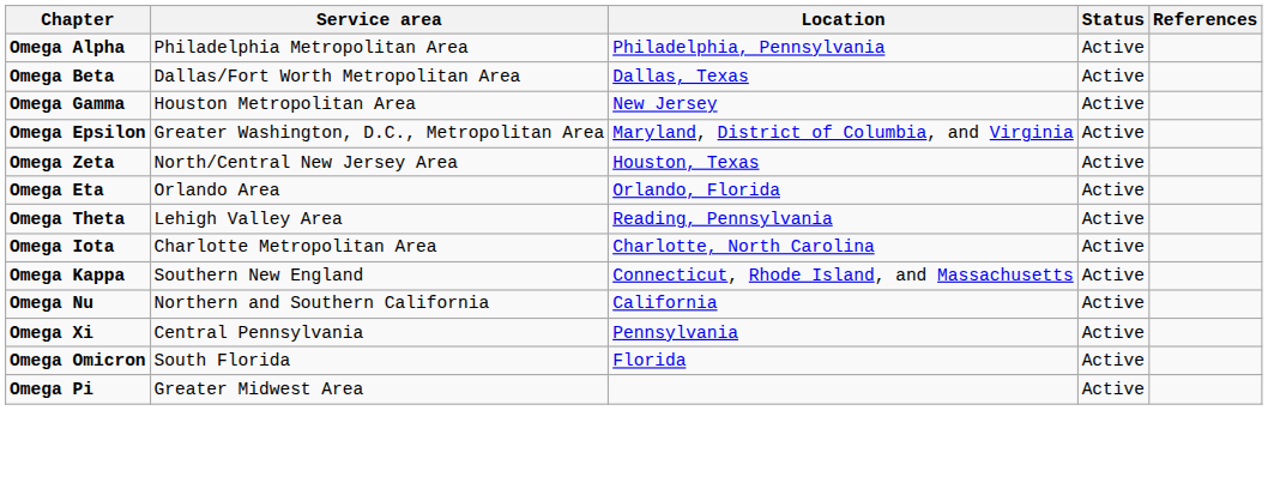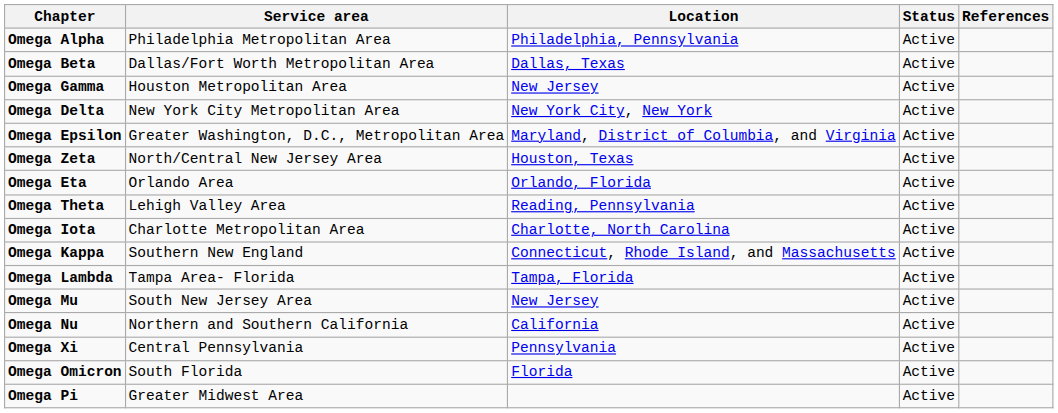+ row: Omega Delta | New York City Metropolitan Area | New York City, New York | Active
+ row: Omega Lambda | Tampa Area- Florida | Tampa, Florida | Active
+ row: Omega Mu | South New Jersey Area | New Jersey | Active
